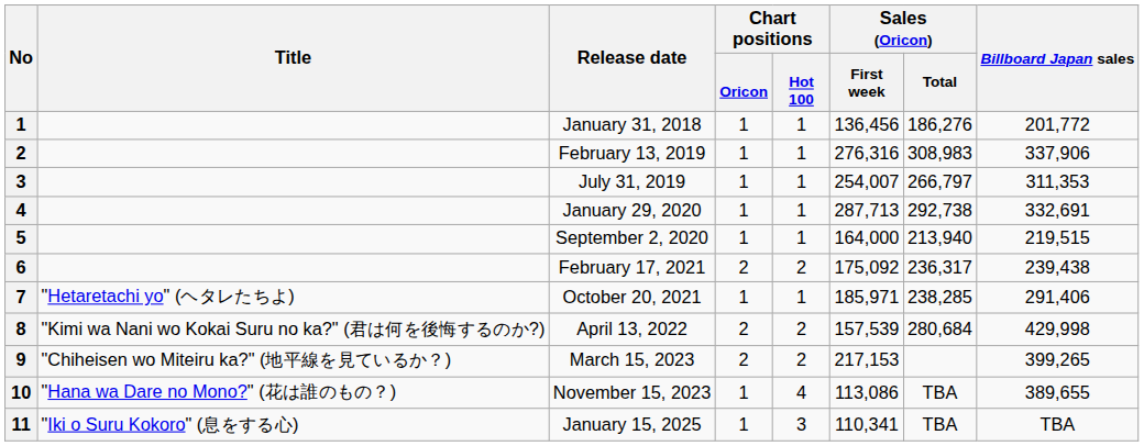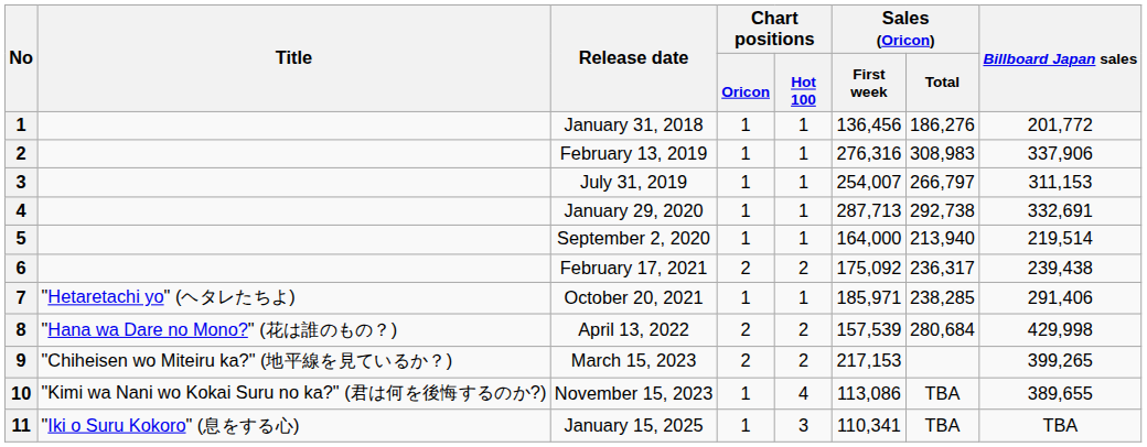July 31, 2019 | Billboard Japan sales: 311,353 -> 311,153
September 2, 2020 | Billboard Japan sales: 219,515 -> 219,514
April 13, 2022 | Title: "Kimi wa Nani wo Kokai Suru no ka?" (君は何を後悔するのか?) -> "Hana wa Dare no Mono?" (花は誰のもの？)
November 15, 2023 | Title: "Hana wa Dare no Mono?" (花は誰のもの？) -> "Kimi wa Nani wo Kokai Suru no ka?" (君は何を後悔するのか?)
